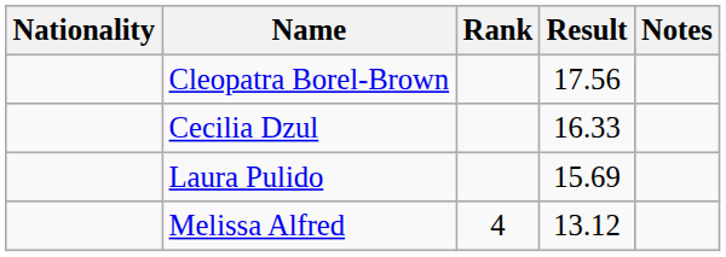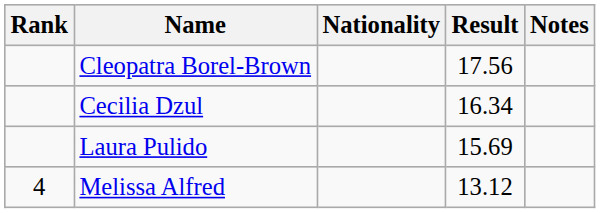columns swapped: Rank <-> Nationality
Cecilia Dzul | Result: 16.33 -> 16.34
